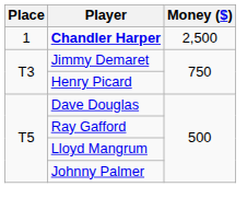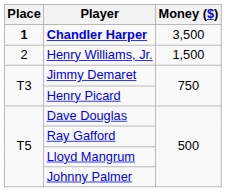Chandler Harper | Place: normal -> bold
Chandler Harper | Money ($): 2,500 -> 3,500
+ row: 2 | Henry Williams, Jr. | 1,500
